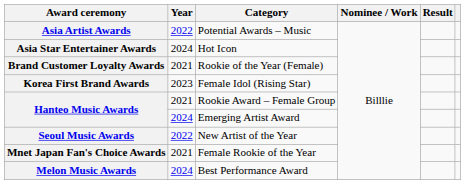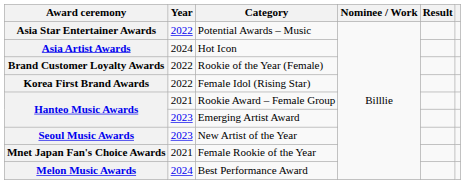Potential Awards – Music | Award ceremony: Asia Artist Awards -> Asia Star Entertainer Awards
Hot Icon | Award ceremony: Asia Star Entertainer Awards -> Asia Artist Awards
Rookie of the Year (Female) | Year: 2021 -> 2022
Female Idol (Rising Star) | Year: 2023 -> 2022
Emerging Artist Award | Year: 2024 -> 2023
New Artist of the Year | Year: 2022 -> 2023
